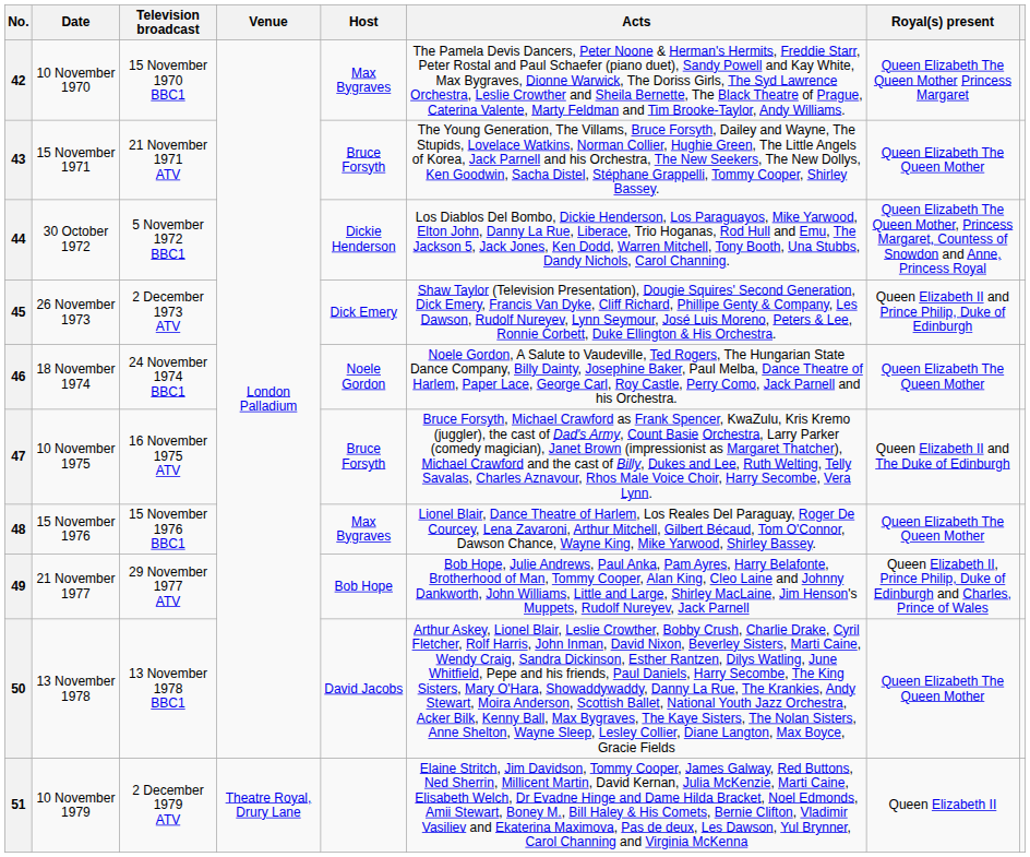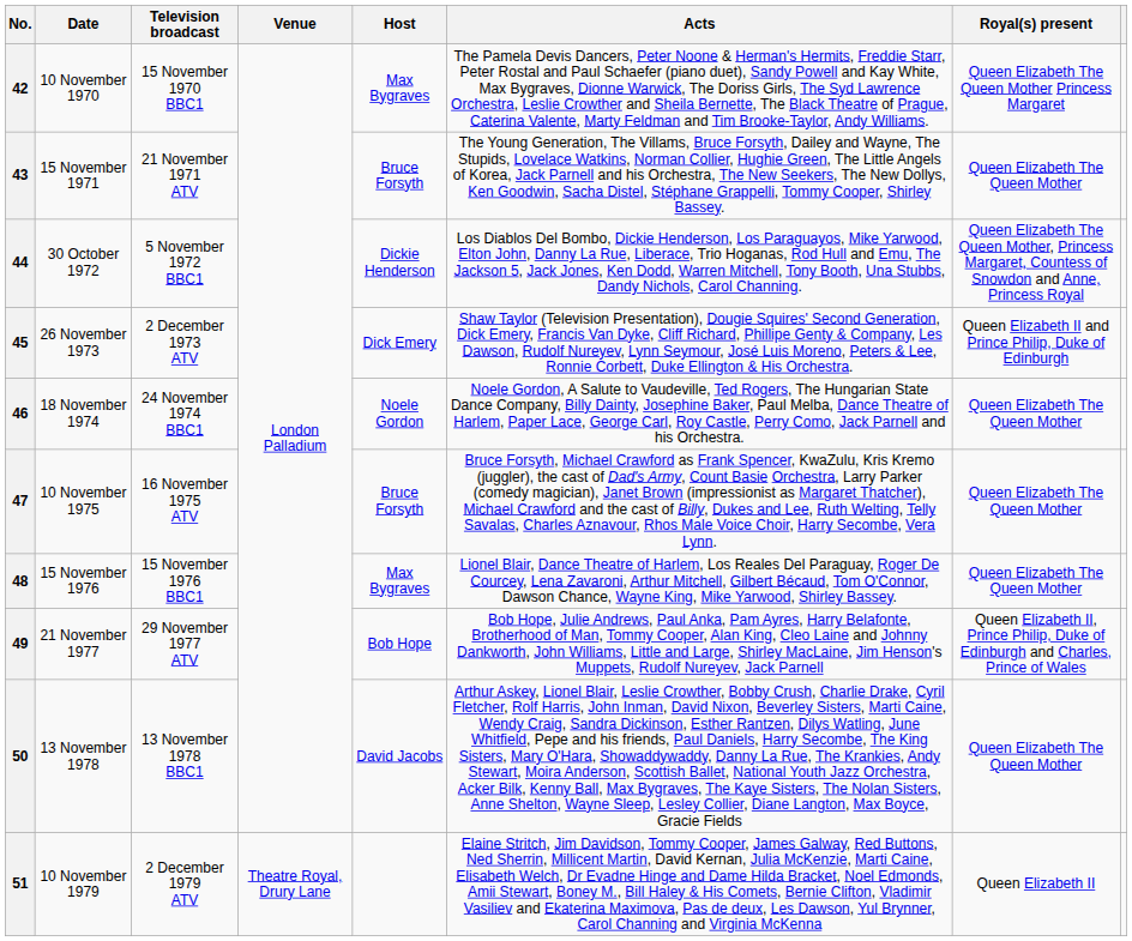47 | Royal(s) present: Queen Elizabeth II and The Duke of Edinburgh -> Queen Elizabeth The Queen Mother
